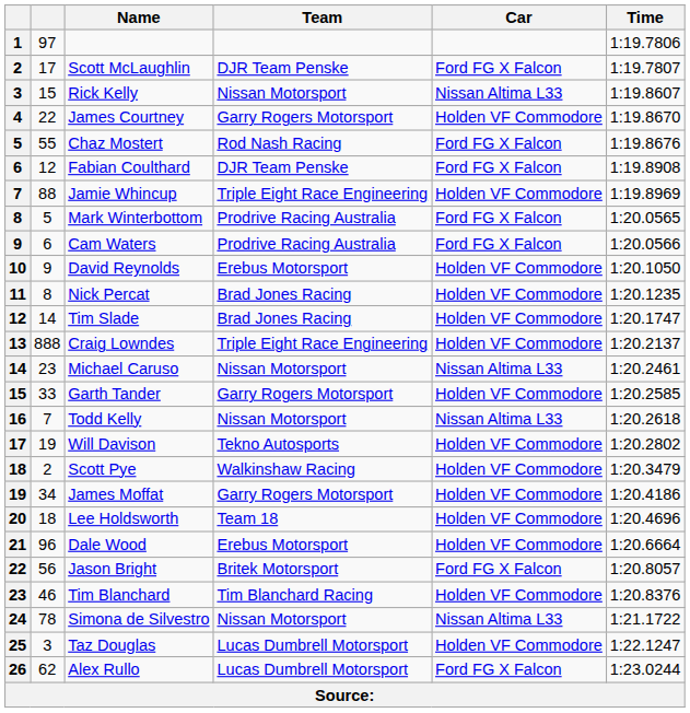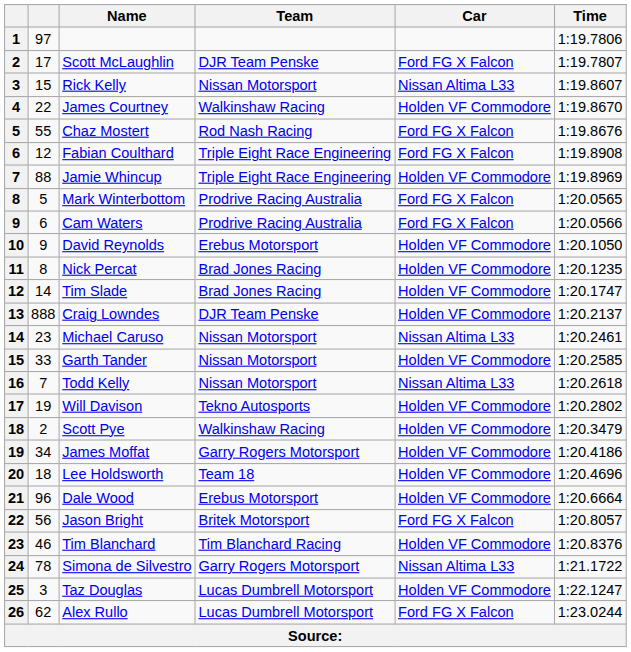James Courtney | Team: Garry Rogers Motorsport -> Walkinshaw Racing
Fabian Coulthard | Team: DJR Team Penske -> Triple Eight Race Engineering
Craig Lowndes | Team: Triple Eight Race Engineering -> DJR Team Penske
Garth Tander | Team: Garry Rogers Motorsport -> Nissan Motorsport
Simona de Silvestro | Team: Nissan Motorsport -> Garry Rogers Motorsport
